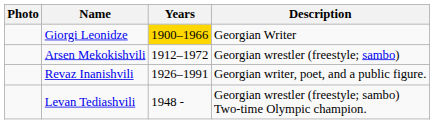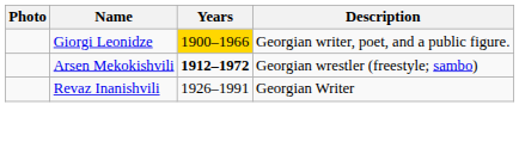Giorgi Leonidze | Description: Georgian Writer -> Georgian writer, poet, and a public figure.
Arsen Mekokishvili | Years: normal -> bold
Revaz Inanishvili | Description: Georgian writer, poet, and a public figure. -> Georgian Writer
- row: Levan Tediashvili | 1948 - | Georgian wrestler (freestyle; sambo) Two-time Olympic champion.
